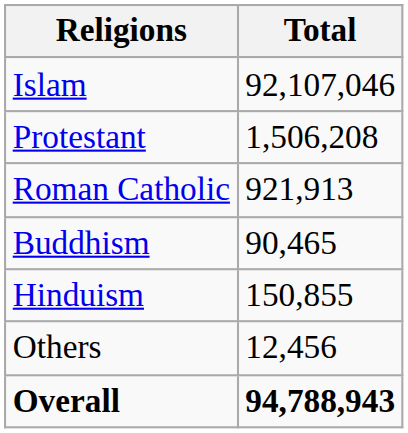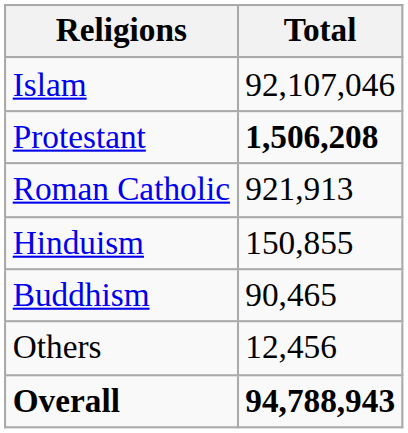Protestant | Total: normal -> bold
rows swapped: Hinduism <-> Buddhism
